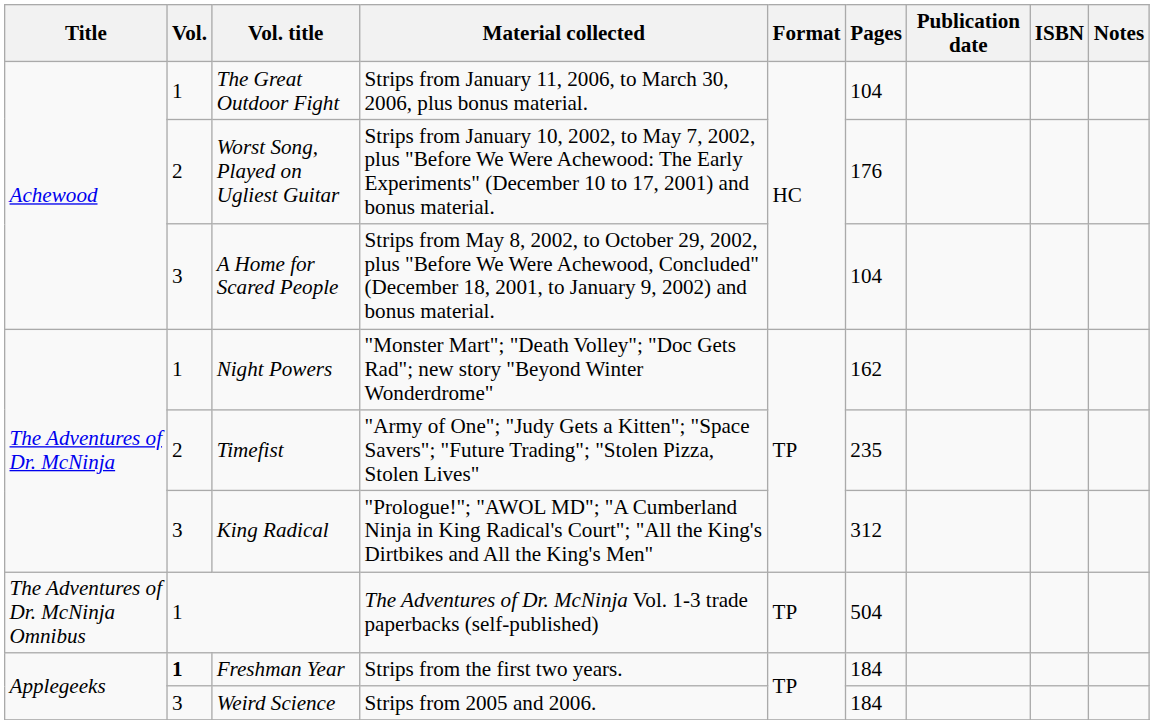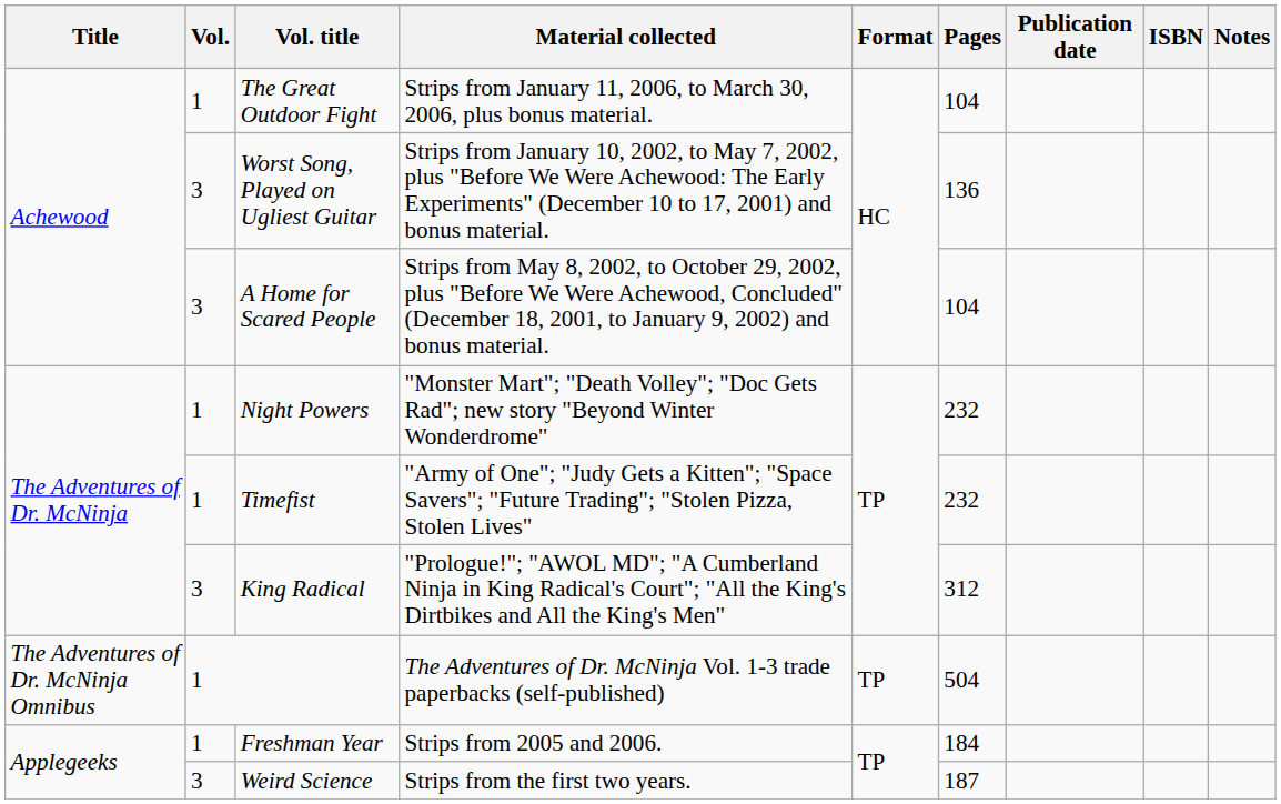Worst Song, Played on Ugliest Guitar | Vol.: 2 -> 3
Worst Song, Played on Ugliest Guitar | Pages: 176 -> 136
Night Powers | Pages: 162 -> 232
Timefist | Vol.: 2 -> 1
Timefist | Pages: 235 -> 232
Freshman Year | Vol.: bold -> normal
Freshman Year | Material collected: Strips from the first two years. -> Strips from 2005 and 2006.
Weird Science | Material collected: Strips from 2005 and 2006. -> Strips from the first two years.
Weird Science | Pages: 184 -> 187
